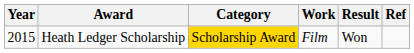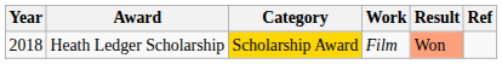Heath Ledger Scholarship | Year: 2015 -> 2018
Heath Ledger Scholarship | Result: no background -> lightsalmon background
